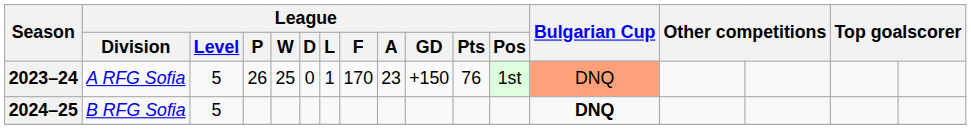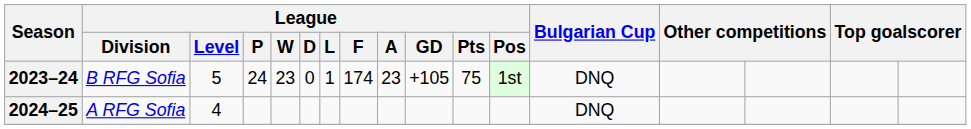2023–24 | League / Division: A RFG Sofia -> B RFG Sofia
2023–24 | League / P: 26 -> 24
2023–24 | League / W: 25 -> 23
2023–24 | League / F: 170 -> 174
2023–24 | League / GD: +150 -> +105
2023–24 | League / Pts: 76 -> 75
2023–24 | Bulgarian Cup: lightsalmon background -> no background
2024–25 | League / Division: B RFG Sofia -> A RFG Sofia
2024–25 | League / Level: 5 -> 4
2024–25 | Bulgarian Cup: bold -> normal
